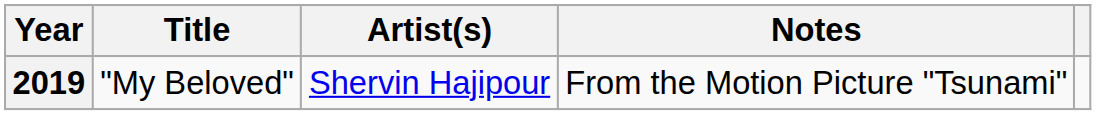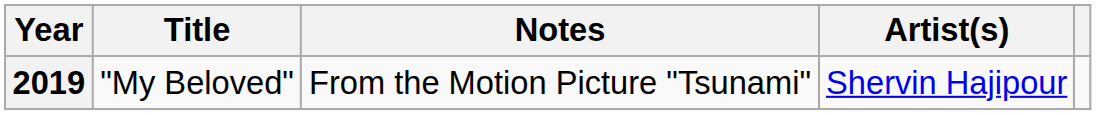columns swapped: Artist(s) <-> Notes
